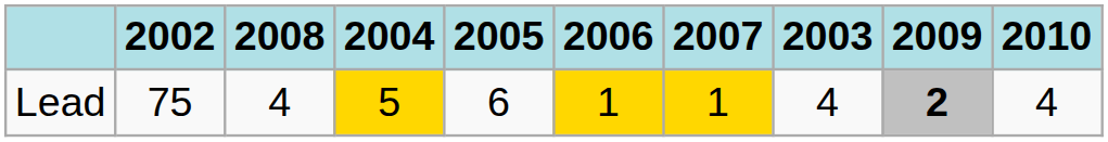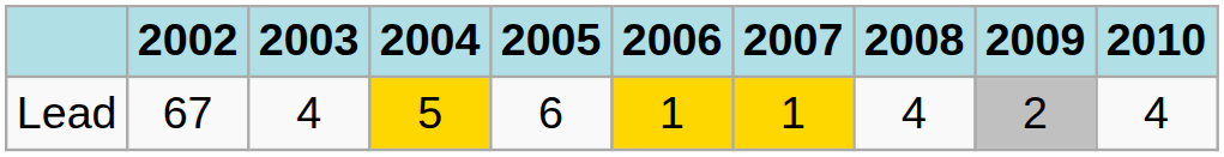columns swapped: 2003 <-> 2008
Lead | 2002: 75 -> 67
Lead | 2009: bold -> normal
